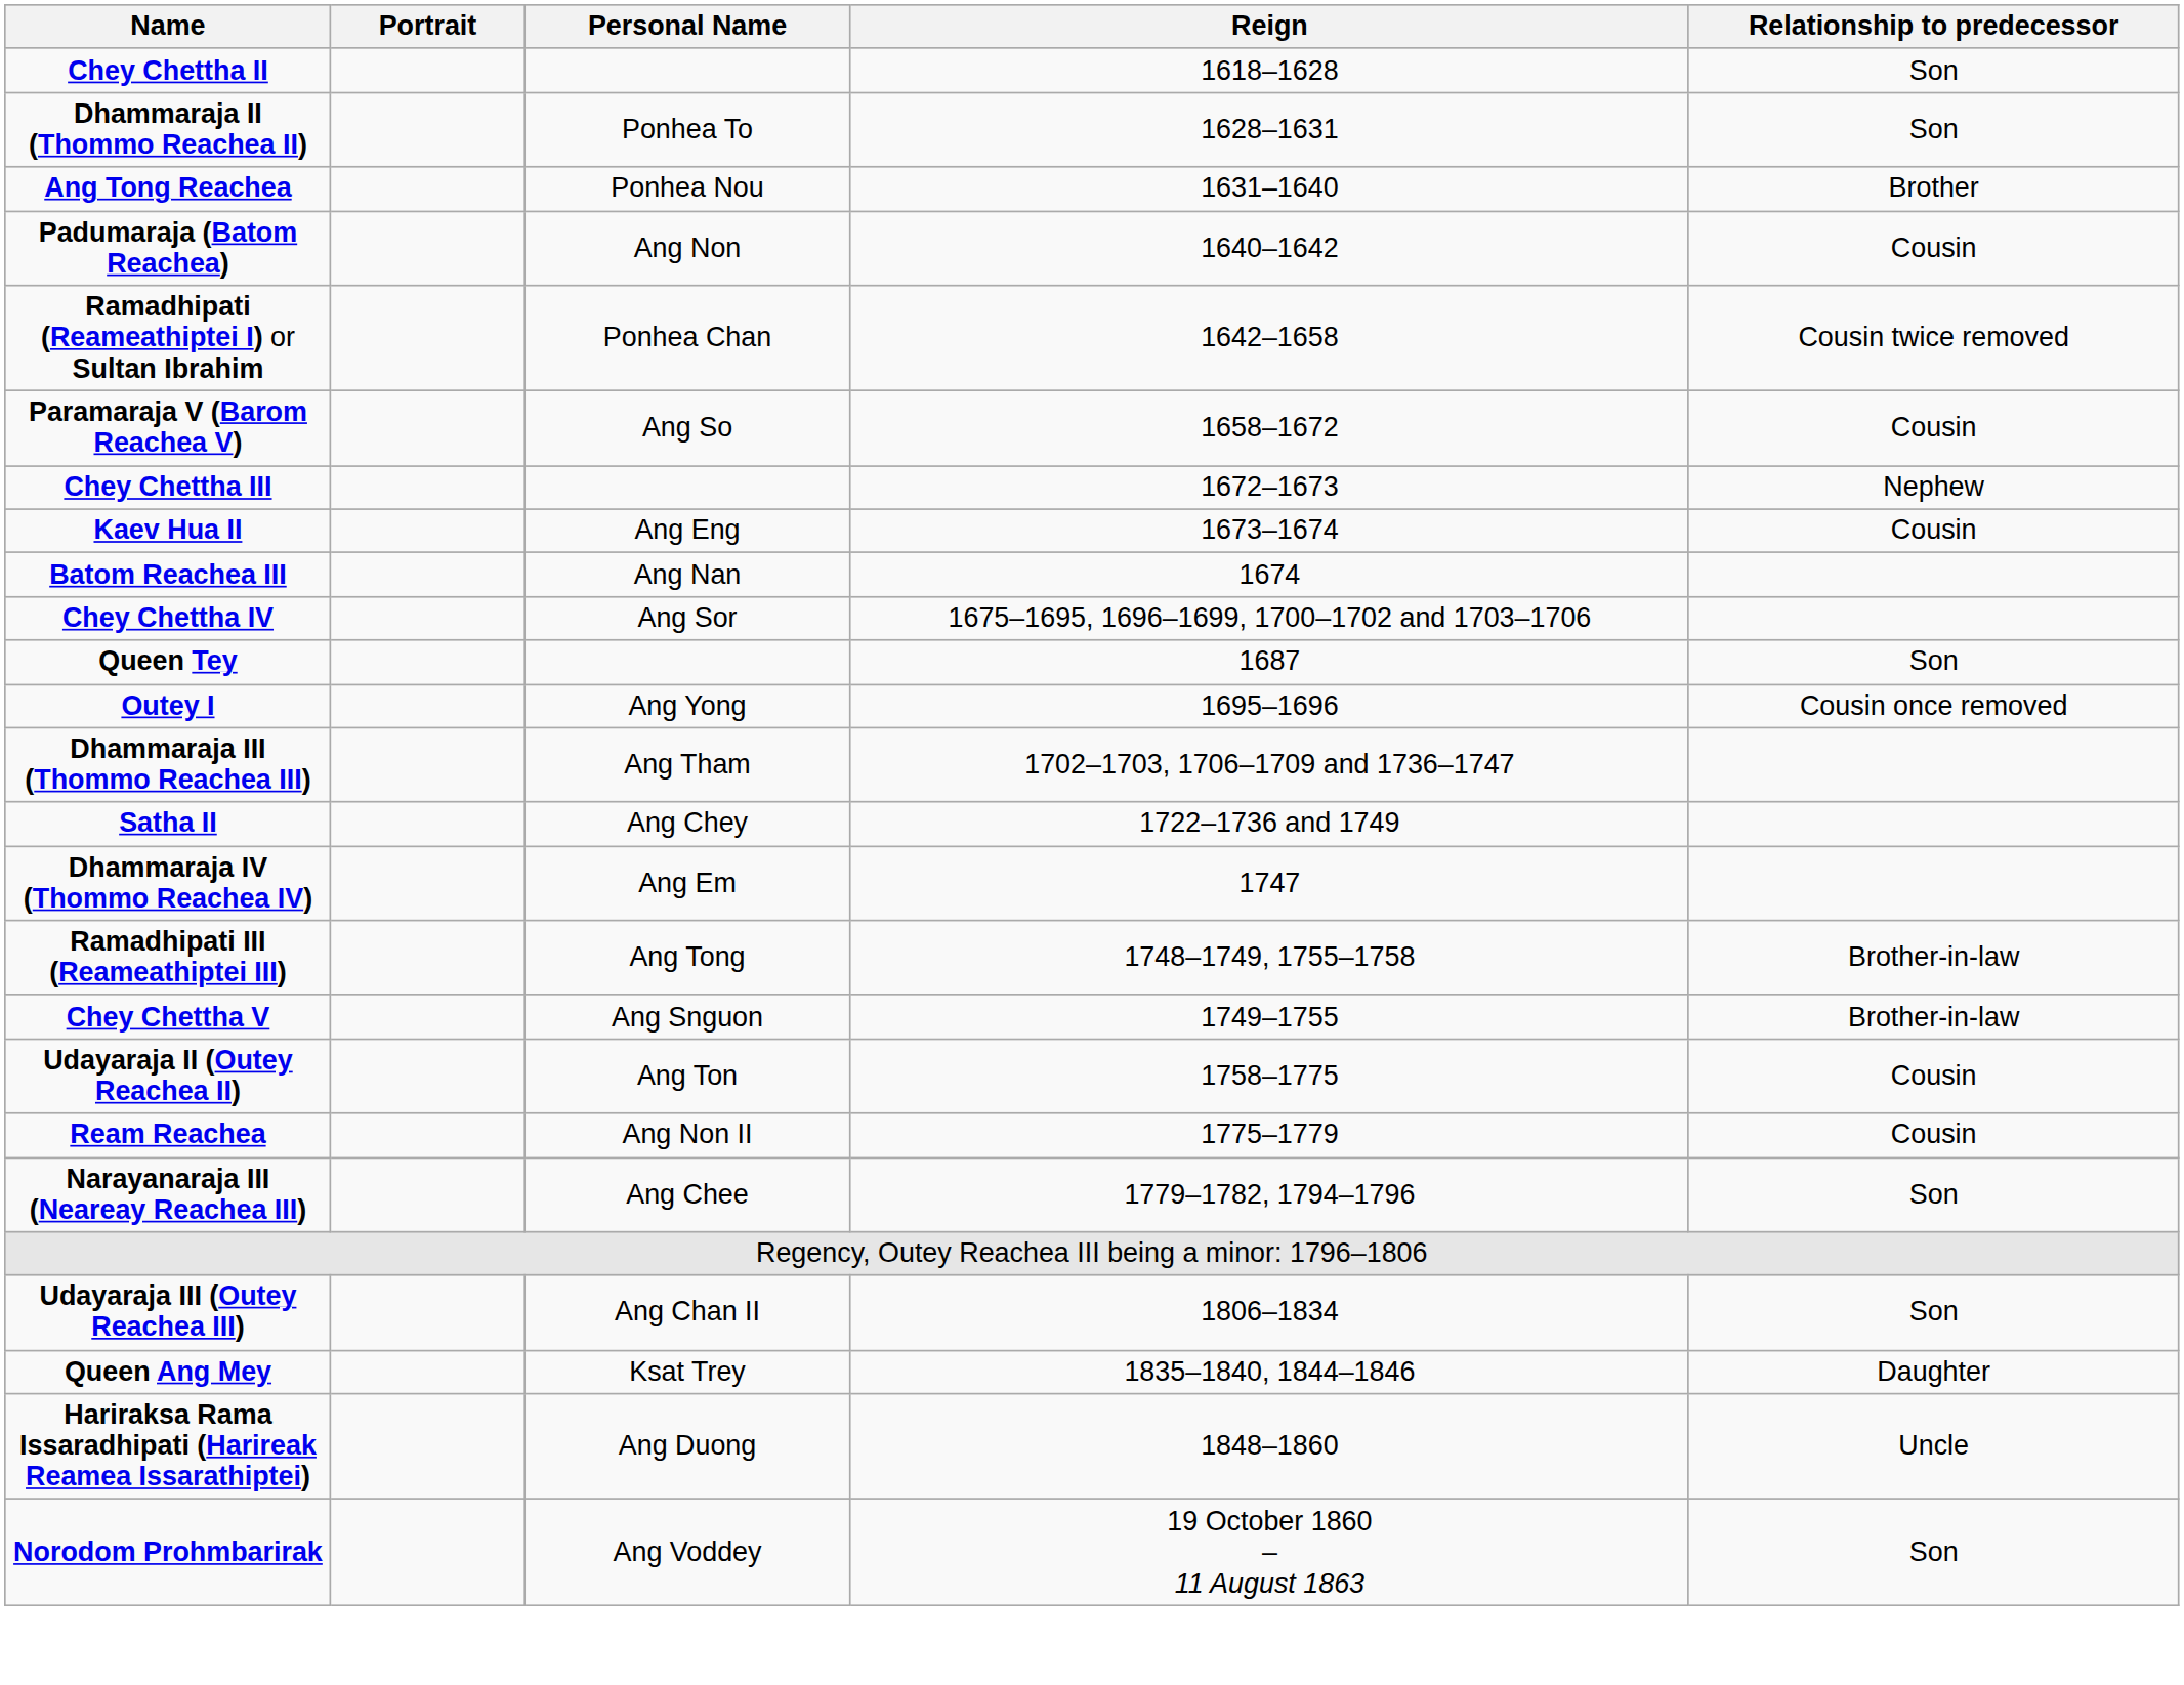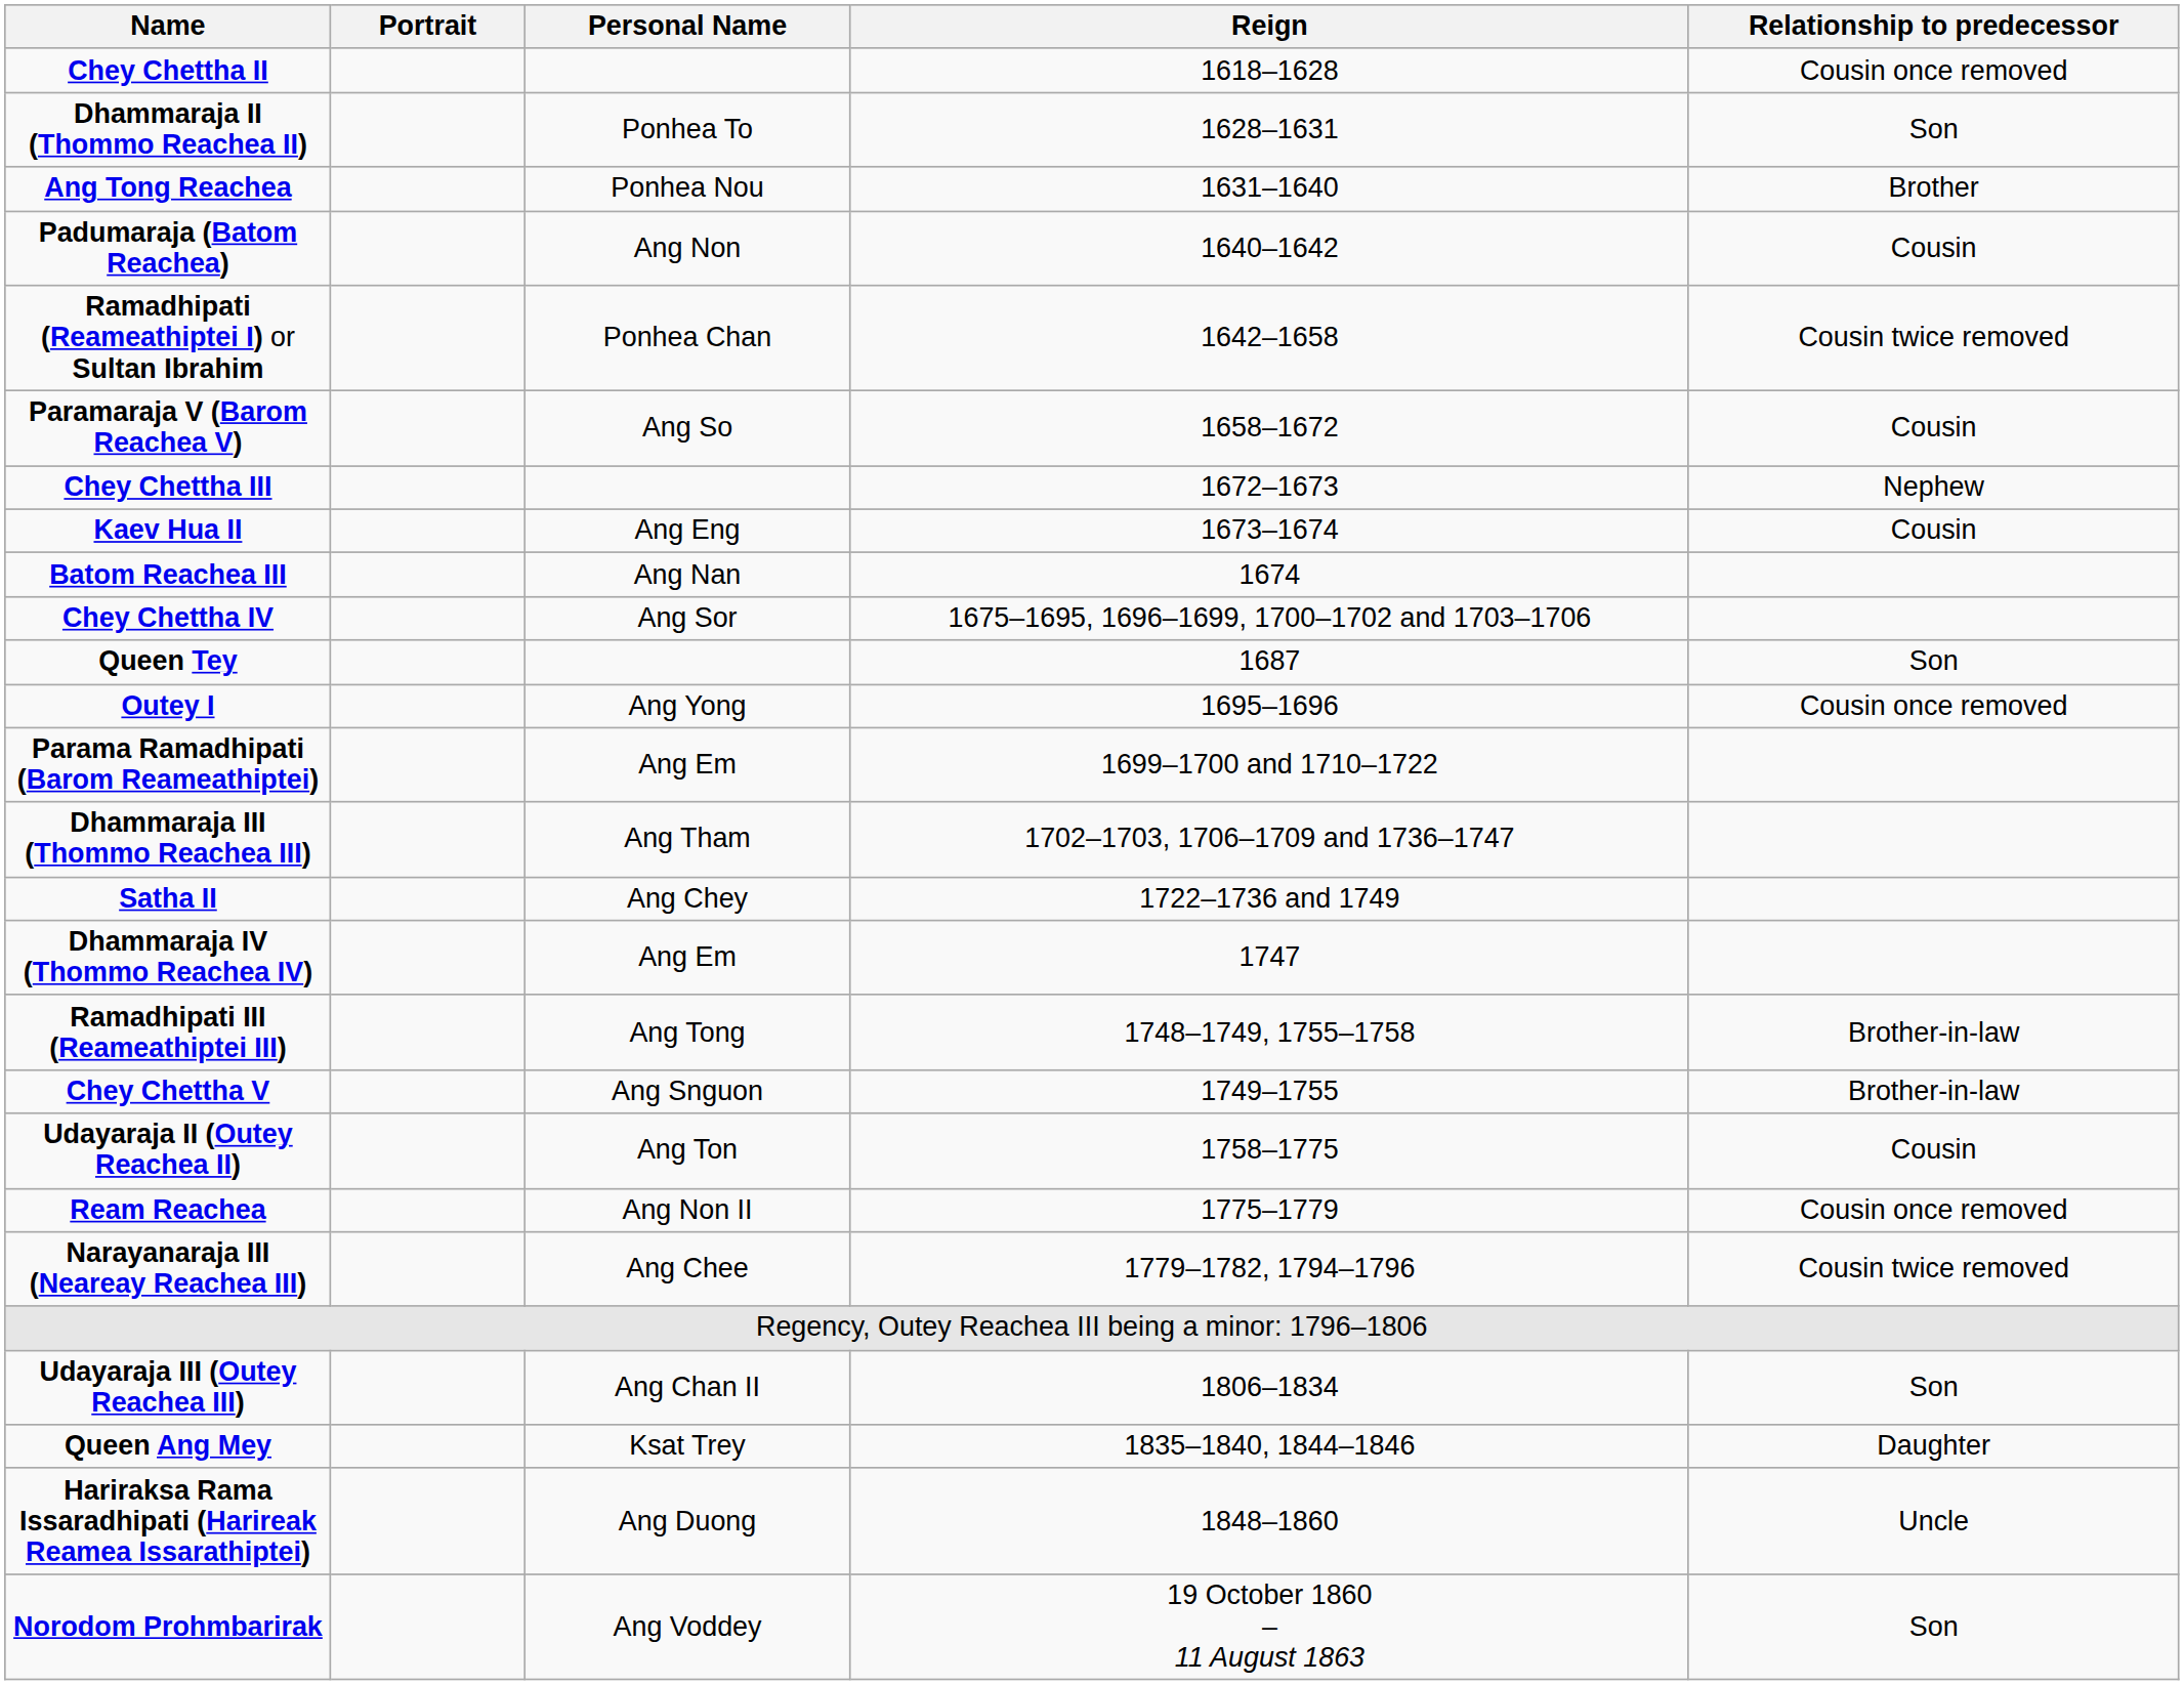Chey Chettha II | Relationship to predecessor: Son -> Cousin once removed
+ row: Parama Ramadhipati (Barom Reameathiptei) | Ang Em | 1699–1700 and 1710–1722
Ream Reachea | Relationship to predecessor: Cousin -> Cousin once removed
Narayanaraja III (Neareay Reachea III) | Relationship to predecessor: Son -> Cousin twice removed
